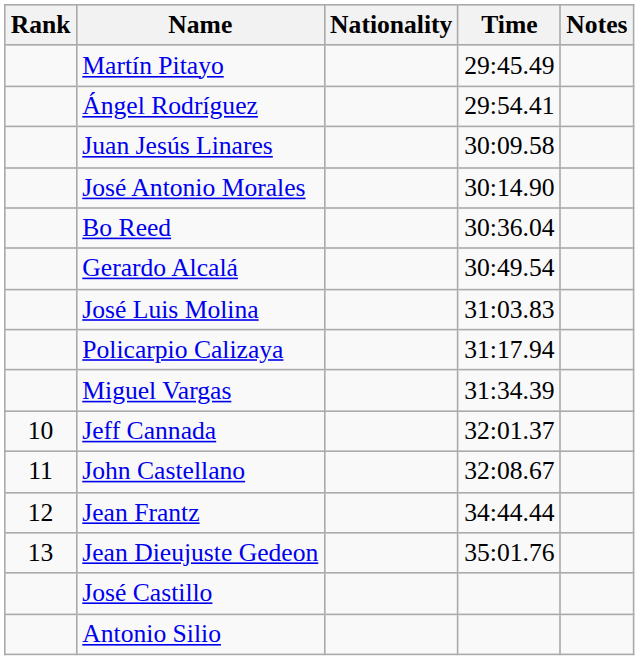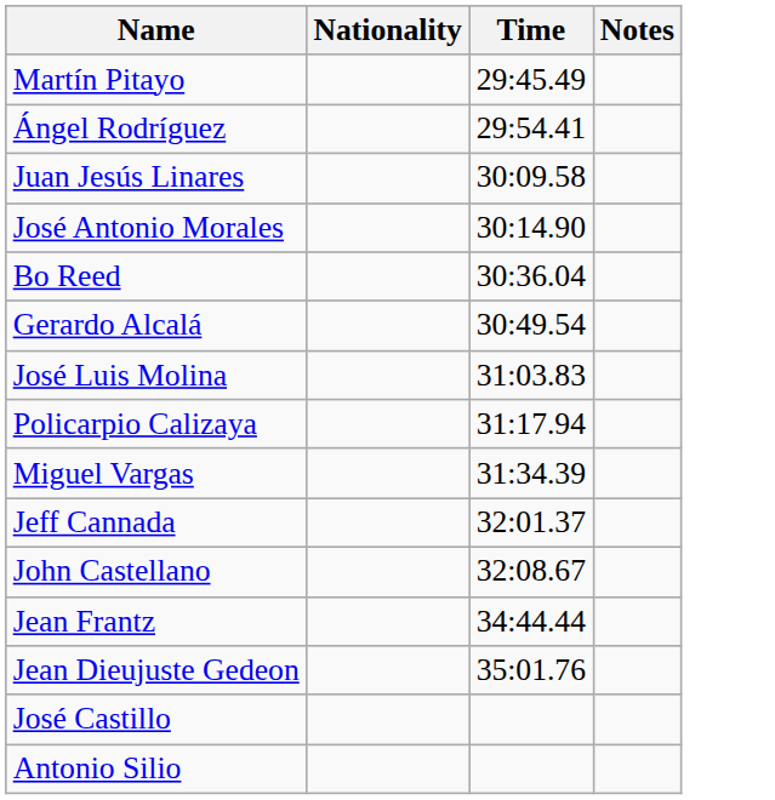- column: Rank | 10 | 11 | 12 | 13
